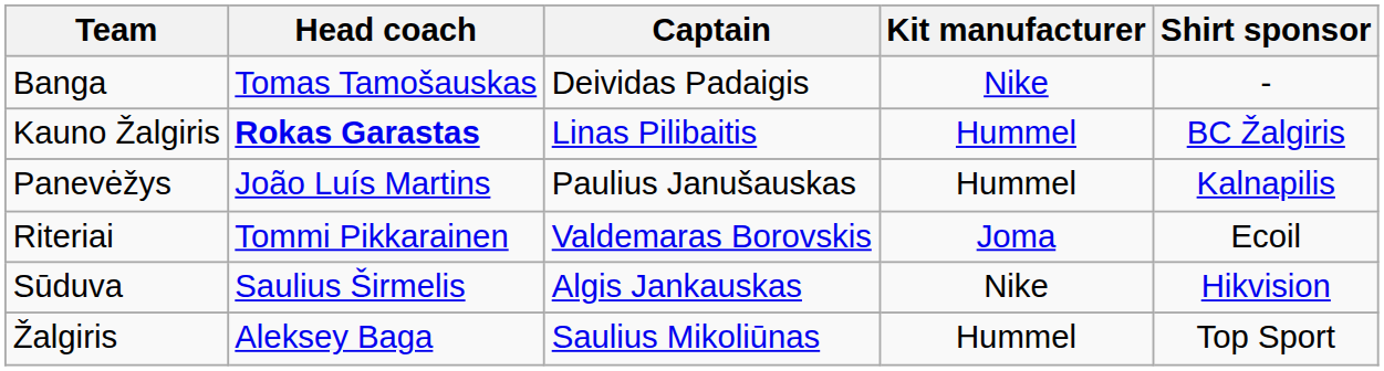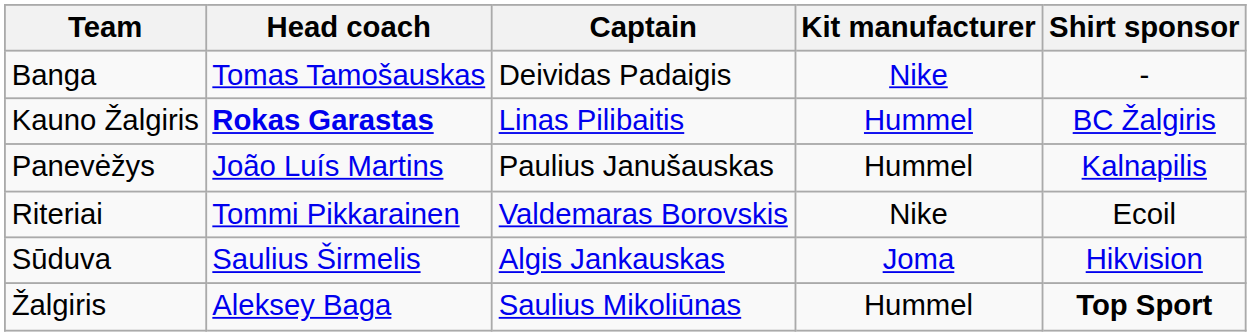Riteriai | Kit manufacturer: Joma -> Nike
Sūduva | Kit manufacturer: Nike -> Joma
Žalgiris | Shirt sponsor: normal -> bold
